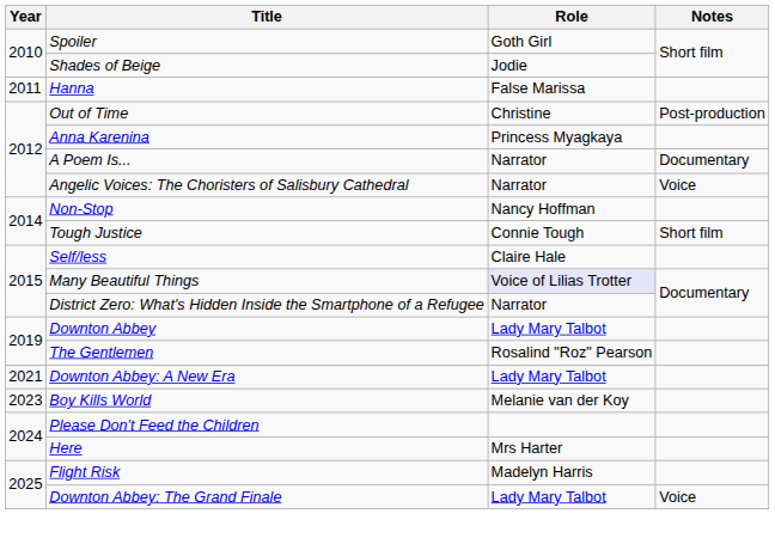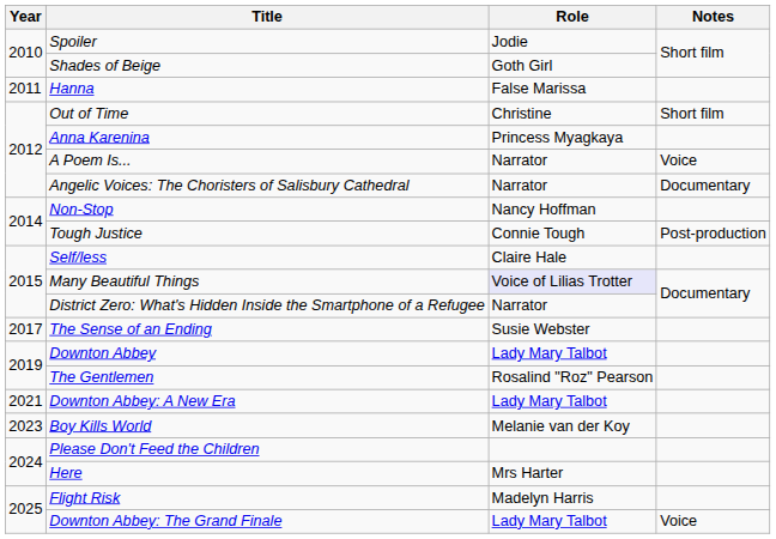Spoiler | Role: Goth Girl -> Jodie
Shades of Beige | Role: Jodie -> Goth Girl
Out of Time | Notes: Post-production -> Short film
A Poem Is... | Notes: Documentary -> Voice
Angelic Voices: The Choristers of Salisbury Cathedral | Notes: Voice -> Documentary
Tough Justice | Notes: Short film -> Post-production
+ row: 2017 | The Sense of an Ending | Susie Webster
